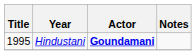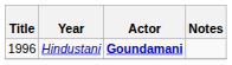Hindustani | Title: 1995 -> 1996
